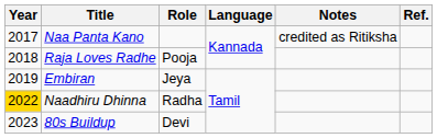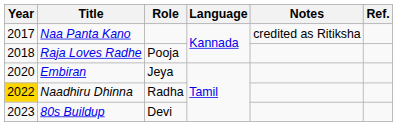Embiran | Year: 2019 -> 2020
